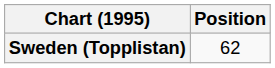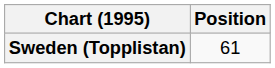Sweden (Topplistan) | Position: 62 -> 61
